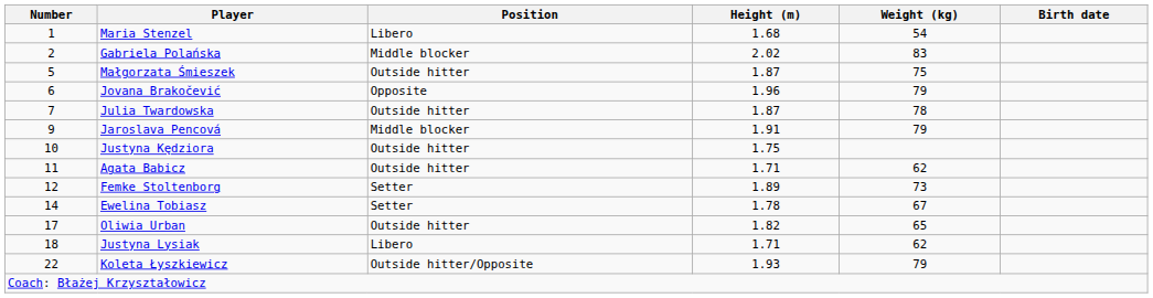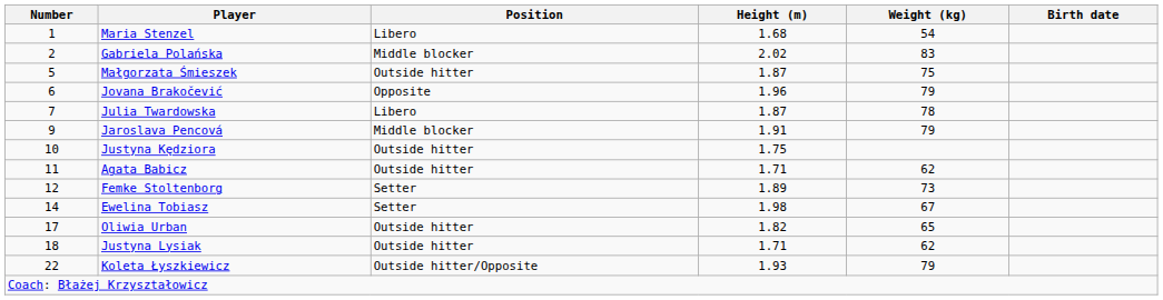Julia Twardowska | Position: Outside hitter -> Libero
Ewelina Tobiasz | Height (m): 1.78 -> 1.98
Justyna Lysiak | Position: Libero -> Outside hitter
